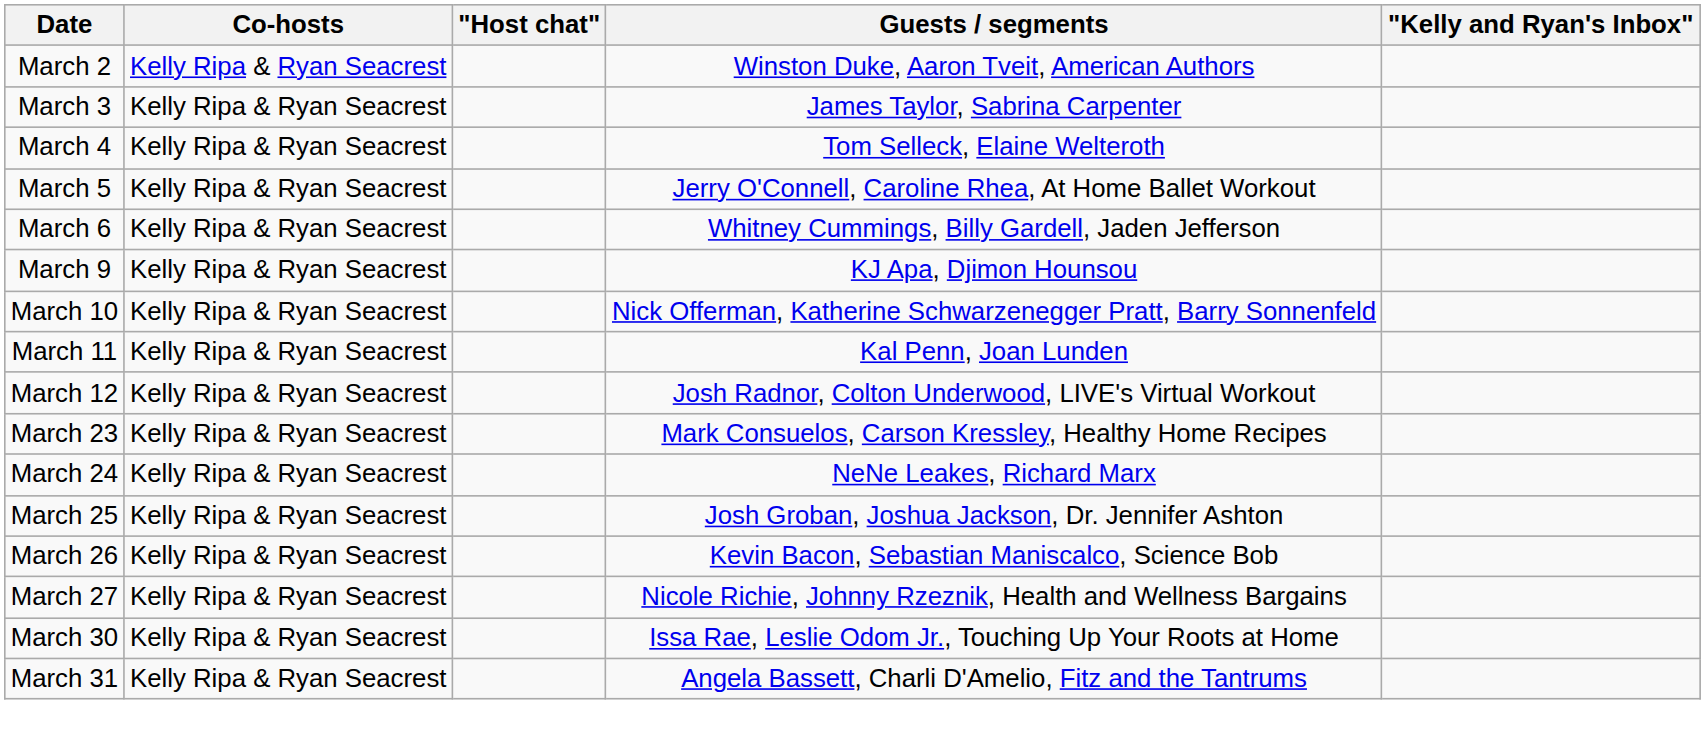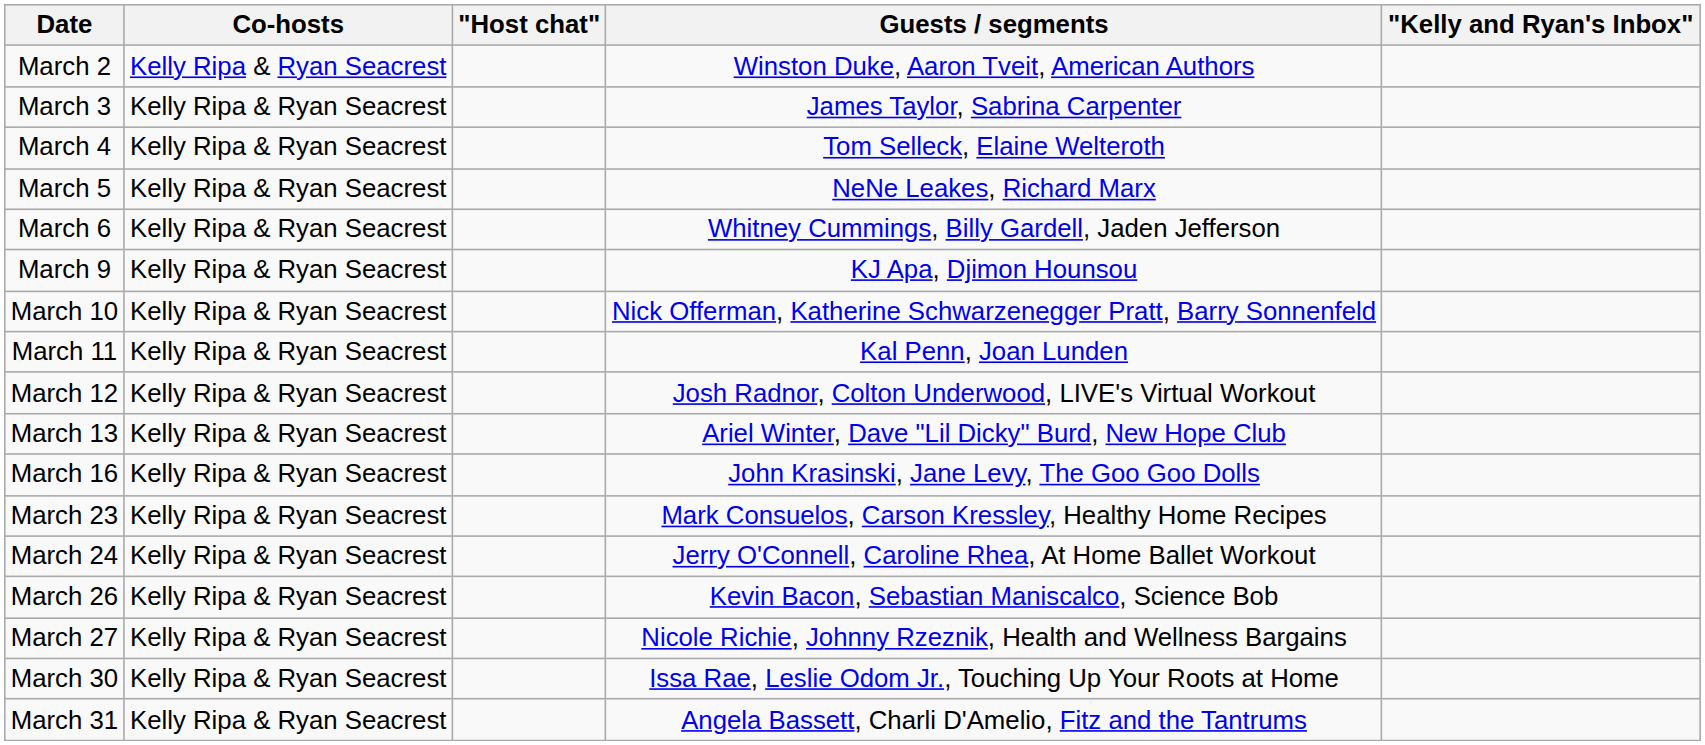March 5 | Guests / segments: Jerry O'Connell, Caroline Rhea, At Home Ballet Workout -> NeNe Leakes, Richard Marx
+ row: March 13 | Kelly Ripa & Ryan Seacrest | Ariel Winter, Dave "Lil Dicky" Burd, New Hope Club
+ row: March 16 | Kelly Ripa & Ryan Seacrest | John Krasinski, Jane Levy, The Goo Goo Dolls
March 24 | Guests / segments: NeNe Leakes, Richard Marx -> Jerry O'Connell, Caroline Rhea, At Home Ballet Workout
- row: March 25 | Kelly Ripa & Ryan Seacrest | Josh Groban, Joshua Jackson, Dr. Jennifer Ashton
